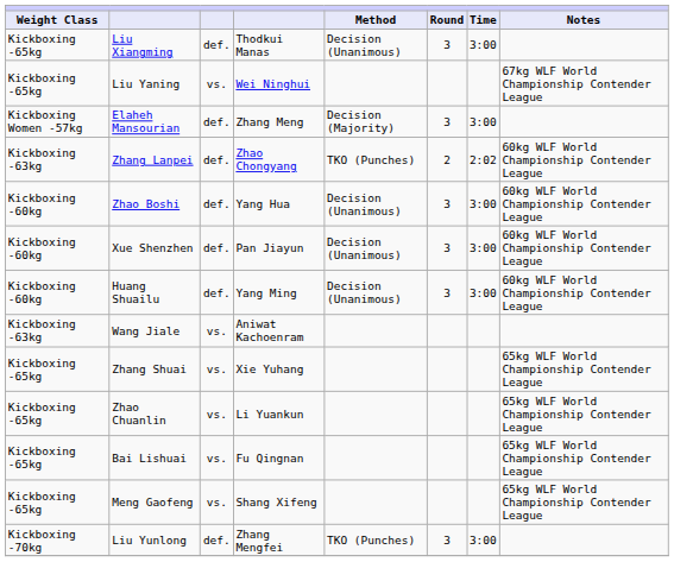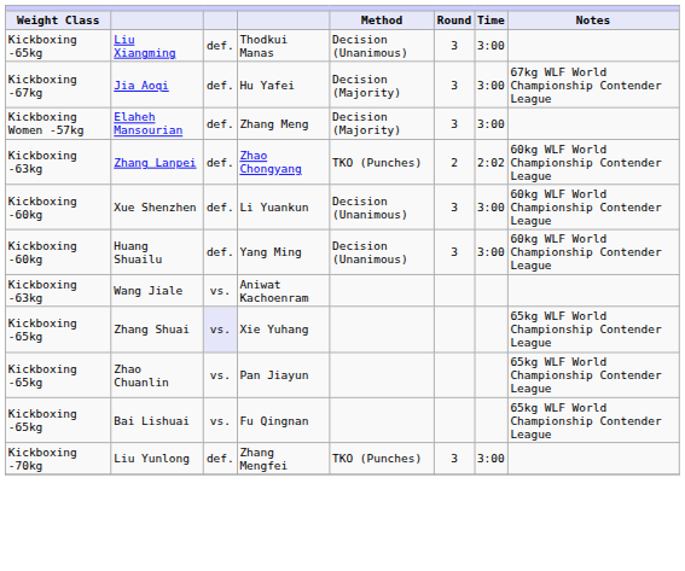+ row: Kickboxing -67kg | Jia Aoqi | def. | Hu Yafei | Decision (Majority) | 3 | 3:00 | 67kg WLF World Championship Contender League
- row: Kickboxing -65kg | Liu Yaning | vs. | Wei Ninghui | 67kg WLF World Championship Contender League
- row: Kickboxing -60kg | Zhao Boshi | def. | Yang Hua | Decision (Unanimous) | 3 | 3:00 | 60kg WLF World Championship Contender League
Xue Shenzhen | column 4: Pan Jiayun -> Li Yuankun
Zhang Shuai | column 3: no background -> lavender background
Zhao Chuanlin | column 4: Li Yuankun -> Pan Jiayun
- row: Kickboxing -65kg | Meng Gaofeng | vs. | Shang Xifeng | 65kg WLF World Championship Contender League
